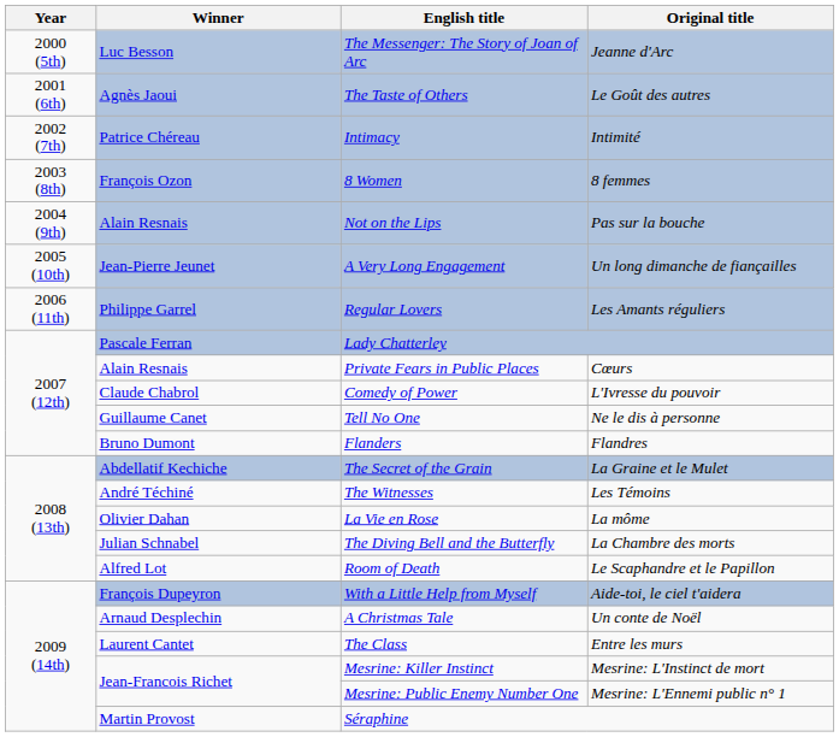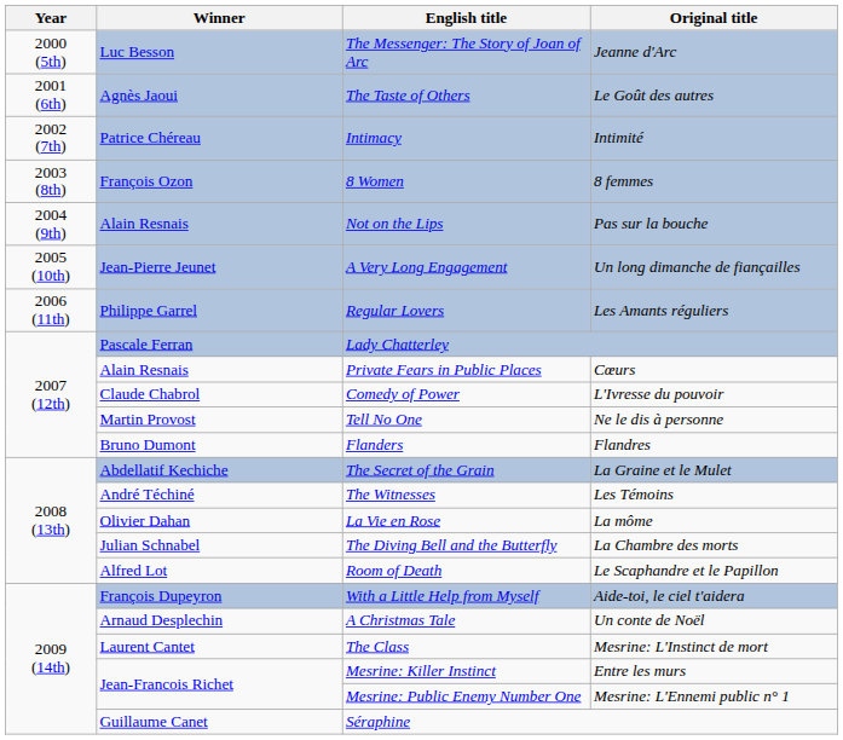Tell No One | Winner: Guillaume Canet -> Martin Provost
The Class | Original title: Entre les murs -> Mesrine: L'Instinct de mort
Mesrine: Killer Instinct | Original title: Mesrine: L'Instinct de mort -> Entre les murs
Séraphine | Winner: Martin Provost -> Guillaume Canet
